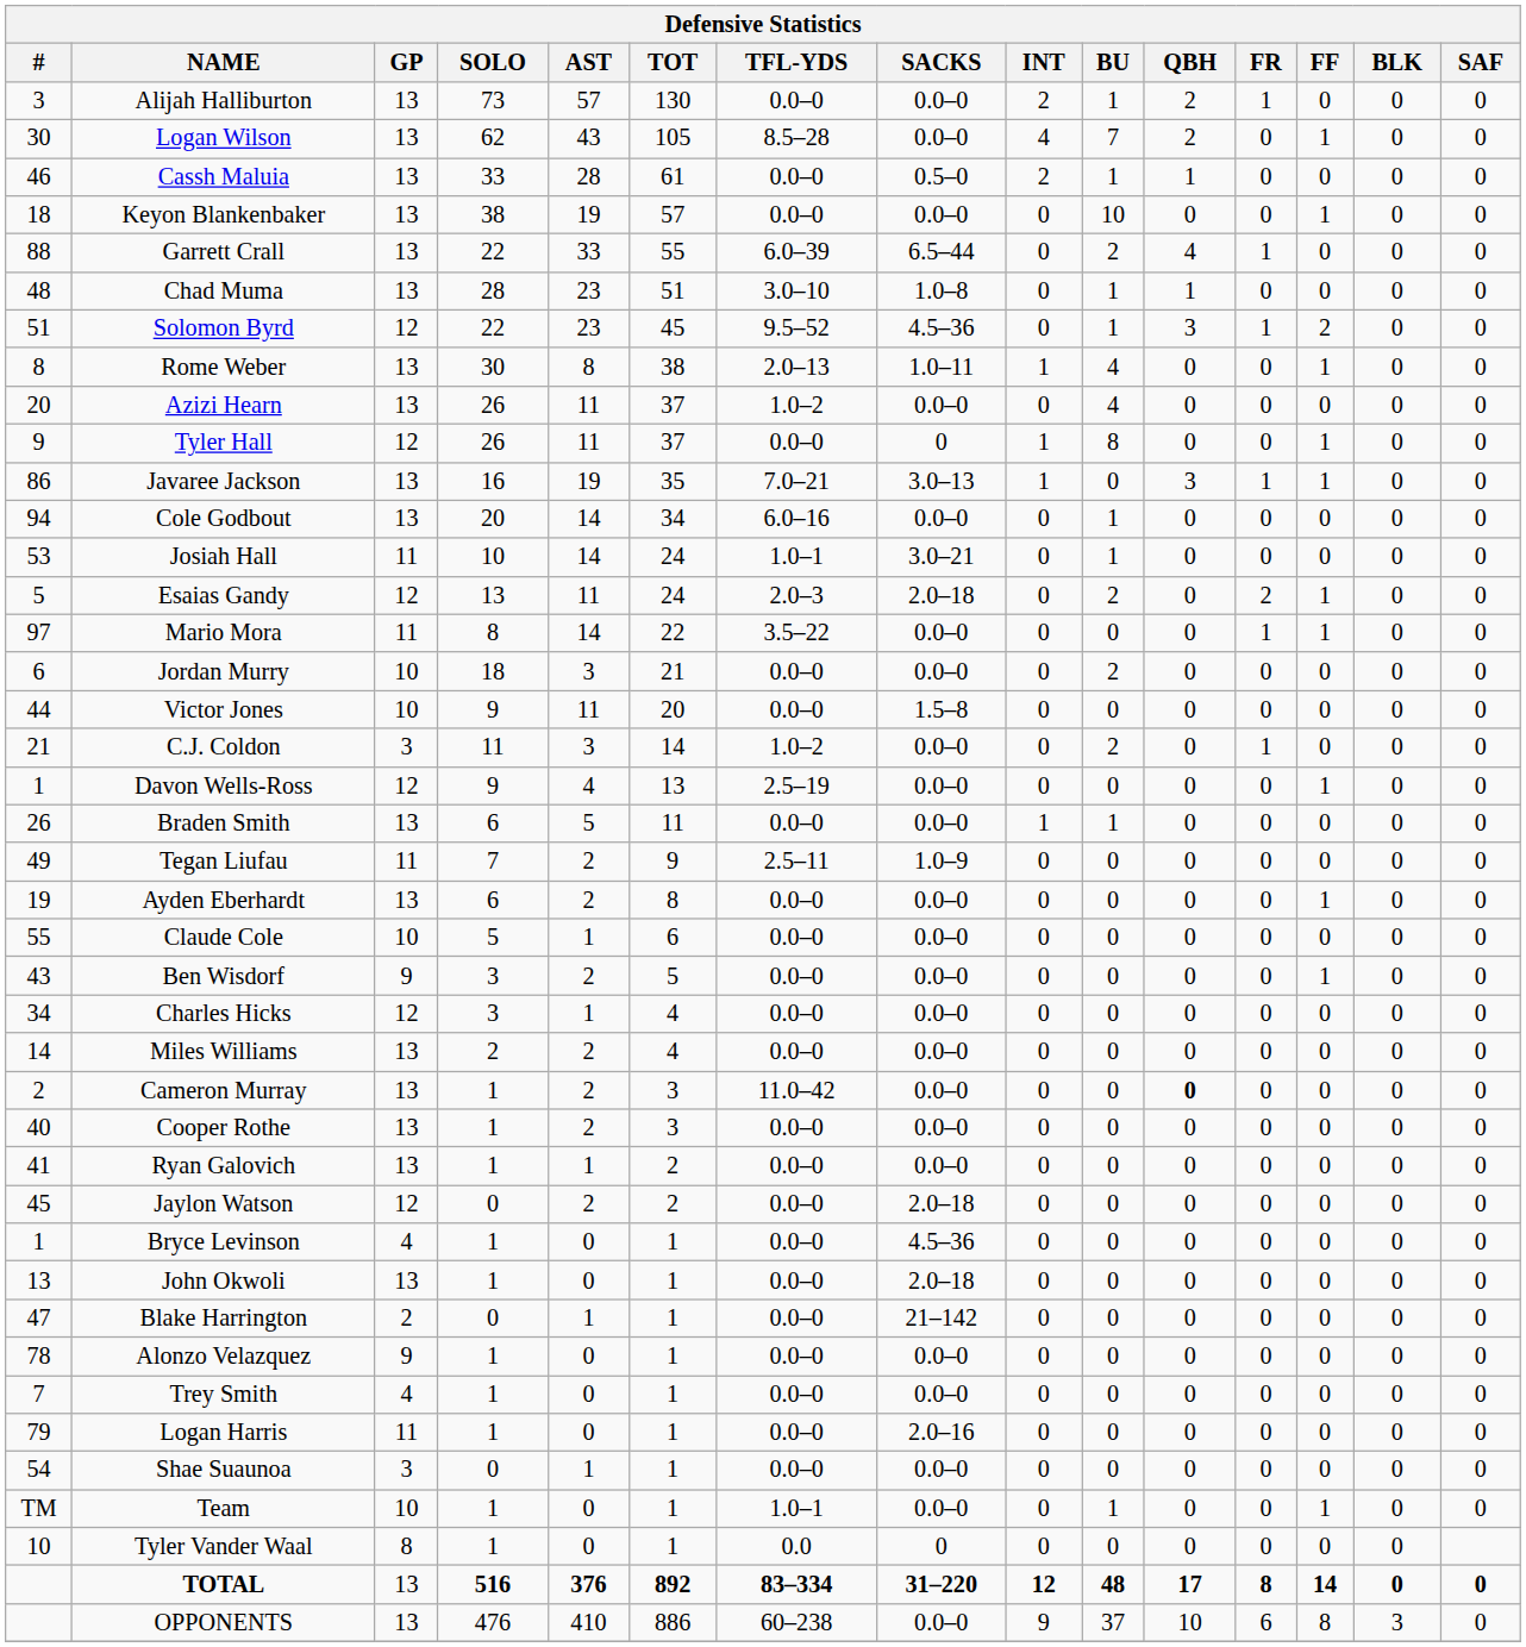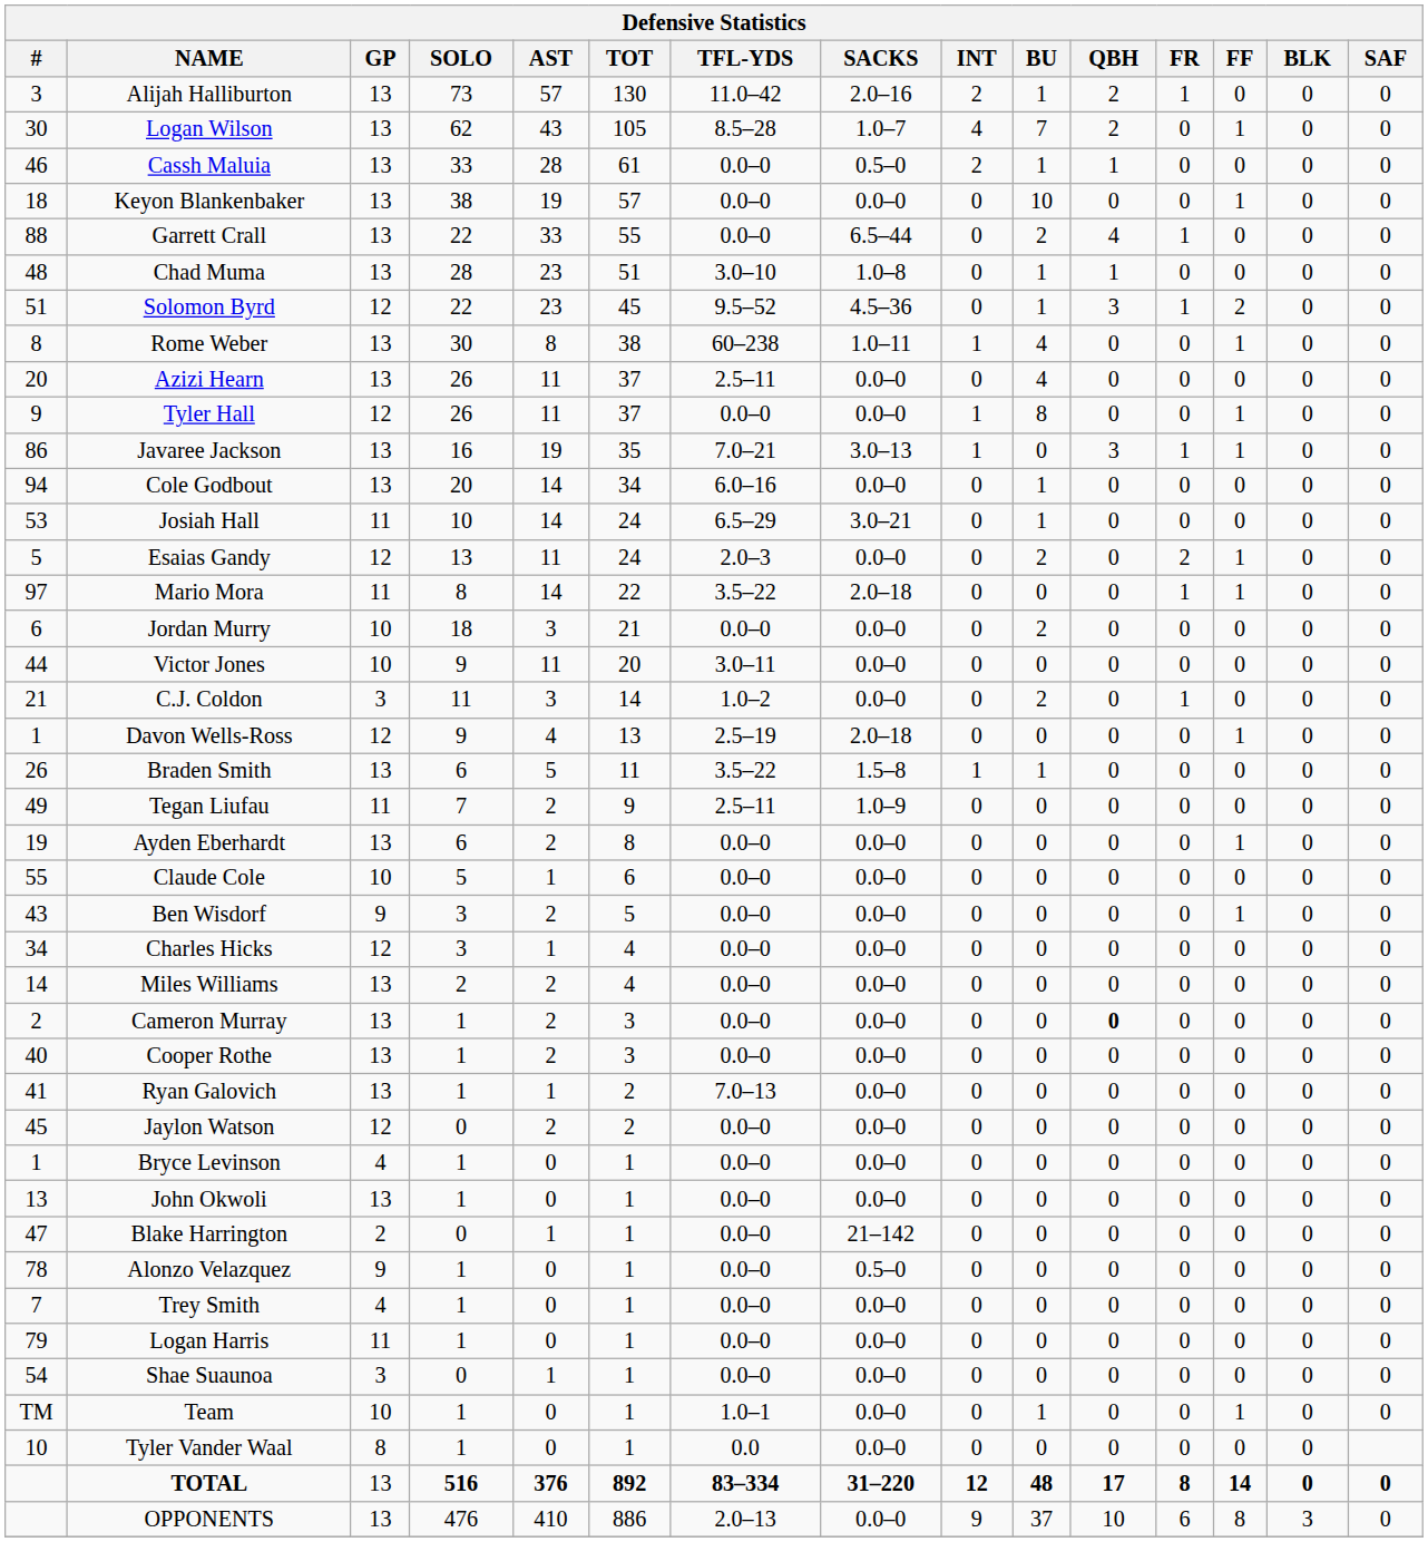Alijah Halliburton | TFL-YDS: 0.0–0 -> 11.0–42
Alijah Halliburton | SACKS: 0.0–0 -> 2.0–16
Logan Wilson | SACKS: 0.0–0 -> 1.0–7
Garrett Crall | TFL-YDS: 6.0–39 -> 0.0–0
Rome Weber | TFL-YDS: 2.0–13 -> 60–238
Azizi Hearn | TFL-YDS: 1.0–2 -> 2.5–11
Tyler Hall | SACKS: 0 -> 0.0–0
Josiah Hall | TFL-YDS: 1.0–1 -> 6.5–29
Esaias Gandy | SACKS: 2.0–18 -> 0.0–0
Mario Mora | SACKS: 0.0–0 -> 2.0–18
Victor Jones | TFL-YDS: 0.0–0 -> 3.0–11
Victor Jones | SACKS: 1.5–8 -> 0.0–0
Davon Wells-Ross | SACKS: 0.0–0 -> 2.0–18
Braden Smith | TFL-YDS: 0.0–0 -> 3.5–22
Braden Smith | SACKS: 0.0–0 -> 1.5–8
Cameron Murray | TFL-YDS: 11.0–42 -> 0.0–0
Ryan Galovich | TFL-YDS: 0.0–0 -> 7.0–13
Jaylon Watson | SACKS: 2.0–18 -> 0.0–0
Bryce Levinson | SACKS: 4.5–36 -> 0.0–0
John Okwoli | SACKS: 2.0–18 -> 0.0–0
Alonzo Velazquez | SACKS: 0.0–0 -> 0.5–0
Logan Harris | SACKS: 2.0–16 -> 0.0–0
Tyler Vander Waal | SACKS: 0 -> 0.0–0
OPPONENTS | TFL-YDS: 60–238 -> 2.0–13
